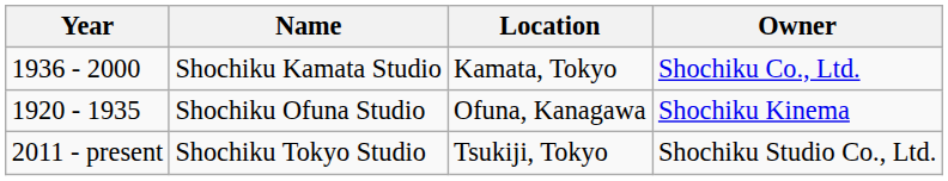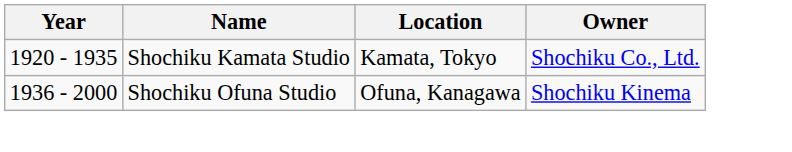Shochiku Kamata Studio | Year: 1936 - 2000 -> 1920 - 1935
Shochiku Ofuna Studio | Year: 1920 - 1935 -> 1936 - 2000
- row: 2011 - present | Shochiku Tokyo Studio | Tsukiji, Tokyo | Shochiku Studio Co., Ltd.
